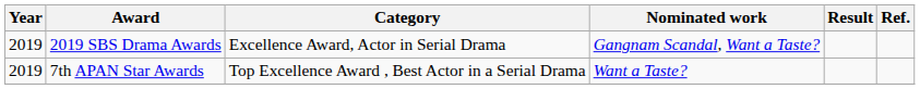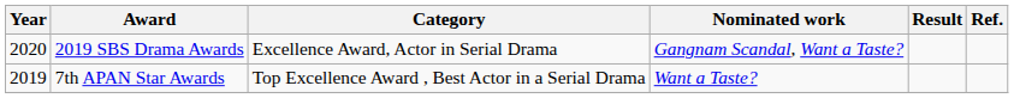2019 SBS Drama Awards | Year: 2019 -> 2020
